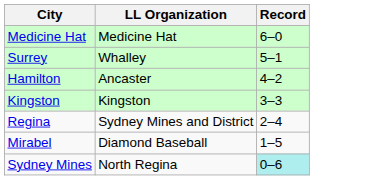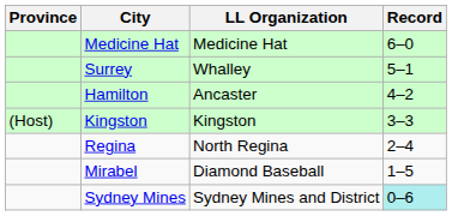+ column: Province | (Host)
Regina | LL Organization: Sydney Mines and District -> North Regina
Sydney Mines | LL Organization: North Regina -> Sydney Mines and District
